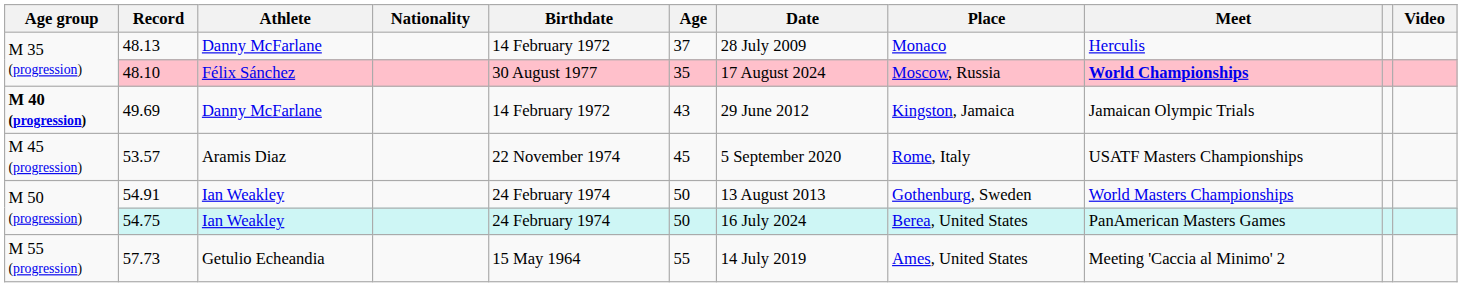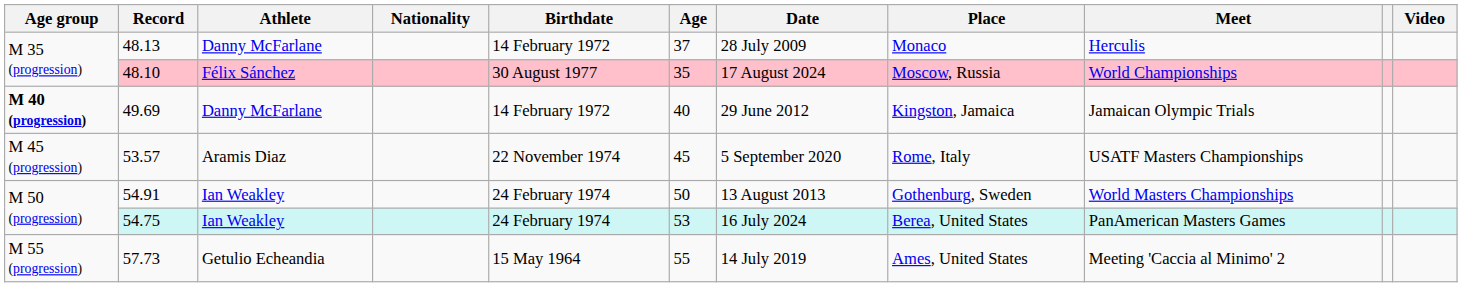48.10 | Meet: bold -> normal
49.69 | Age: 43 -> 40
54.75 | Age: 50 -> 53
